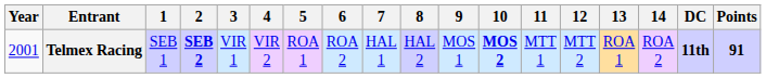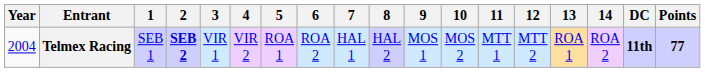Telmex Racing | Year: 2001 -> 2004
Telmex Racing | 10: bold -> normal
Telmex Racing | Points: 91 -> 77
